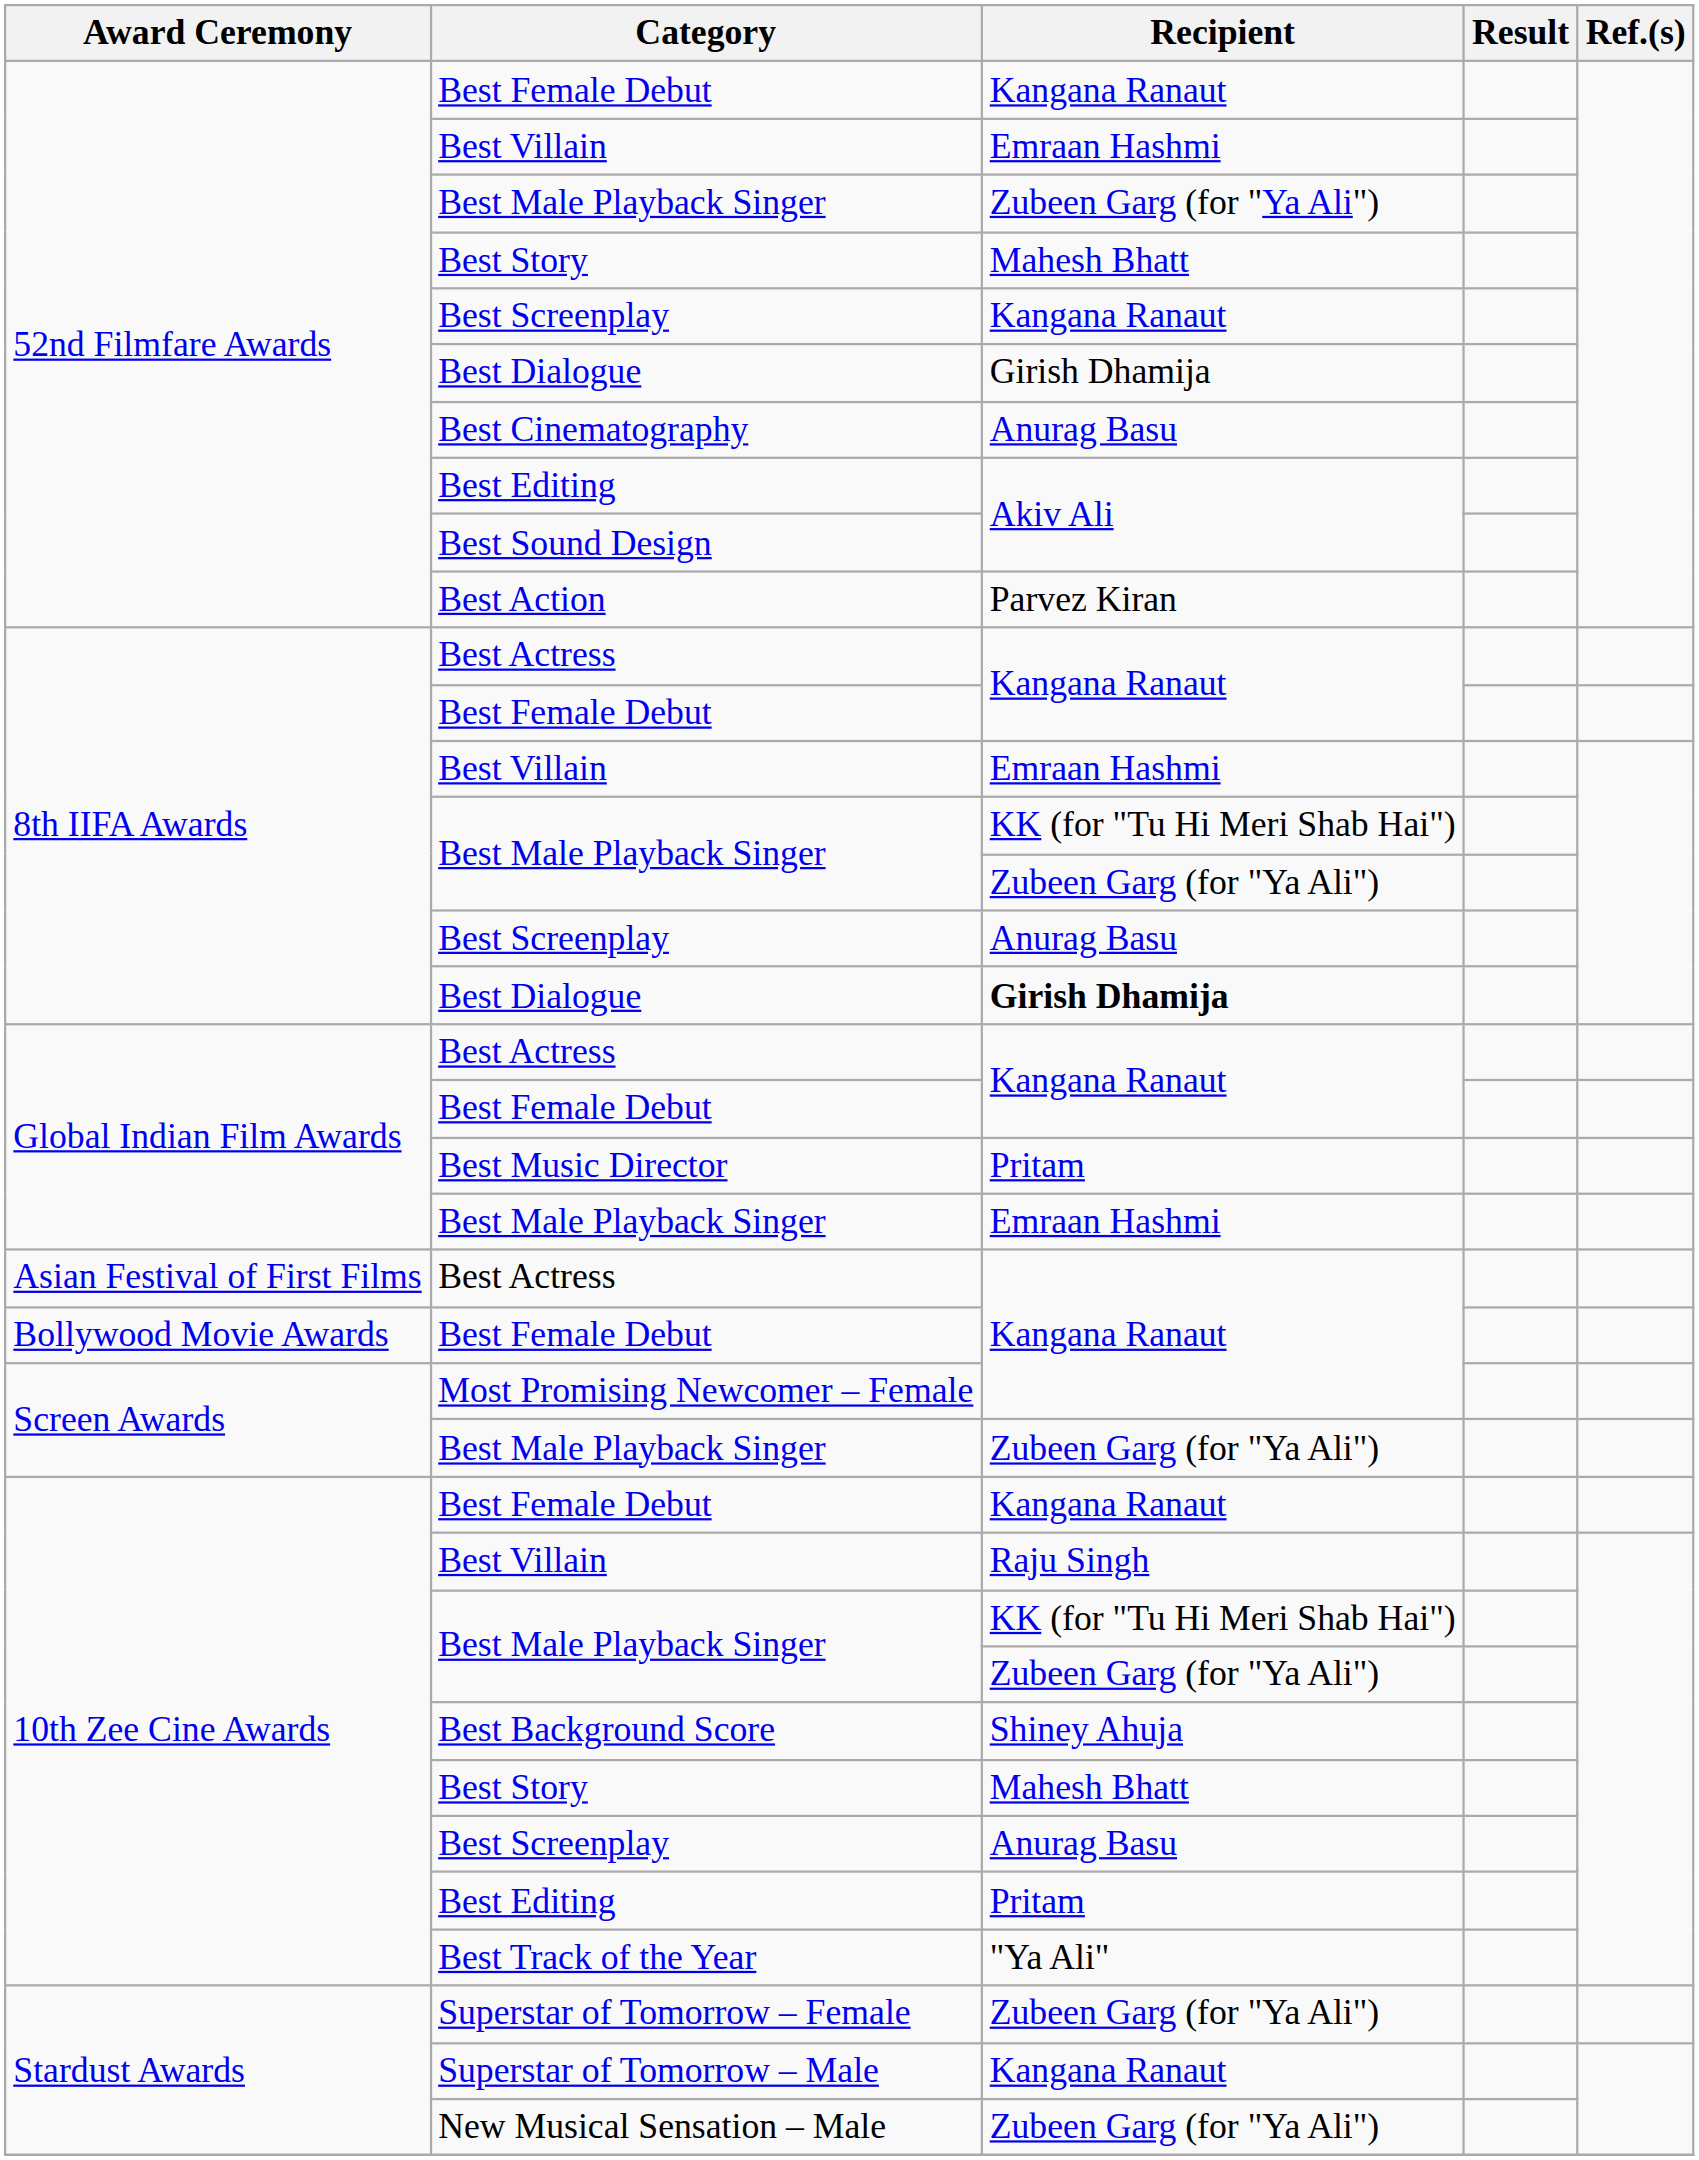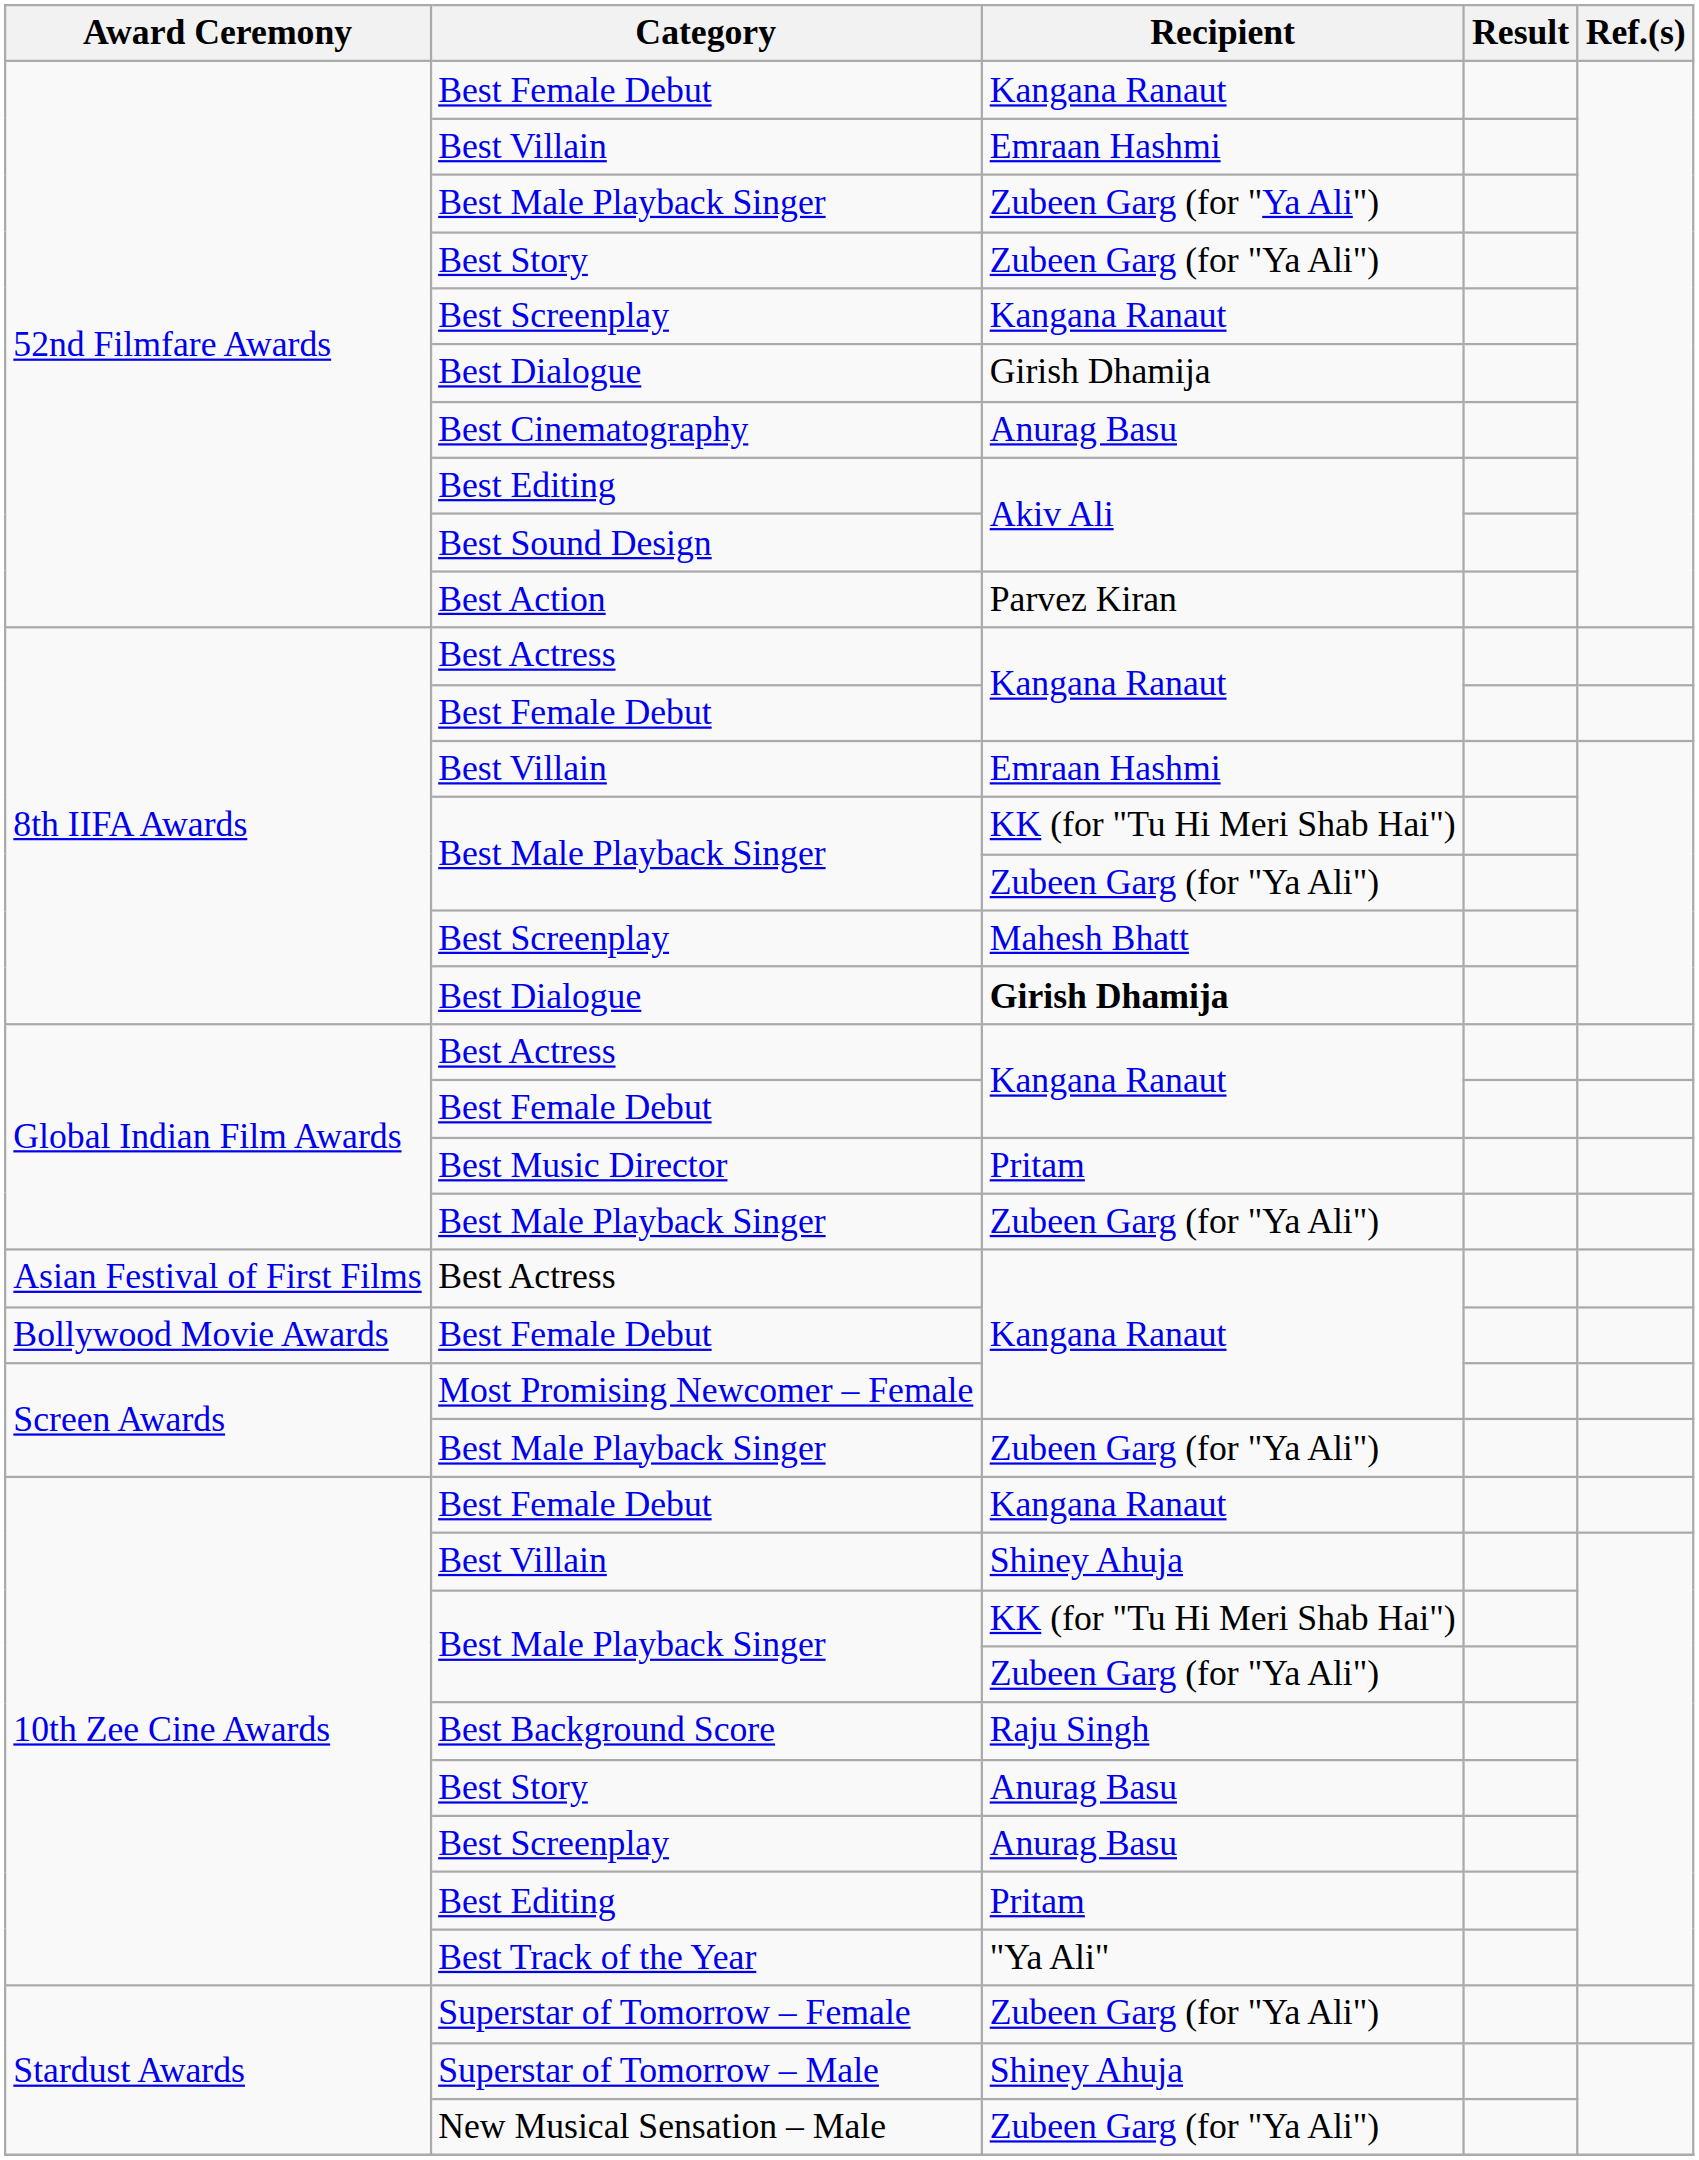52nd Filmfare Awards / Best Story | Recipient: Mahesh Bhatt -> Zubeen Garg (for "Ya Ali")
8th IIFA Awards / Best Screenplay | Recipient: Anurag Basu -> Mahesh Bhatt
Global Indian Film Awards / Best Male Playback Singer | Recipient: Emraan Hashmi -> Zubeen Garg (for "Ya Ali")
10th Zee Cine Awards / Best Villain | Recipient: Raju Singh -> Shiney Ahuja
Best Background Score | Recipient: Shiney Ahuja -> Raju Singh
10th Zee Cine Awards / Best Story | Recipient: Mahesh Bhatt -> Anurag Basu
Superstar of Tomorrow – Male | Recipient: Kangana Ranaut -> Shiney Ahuja
